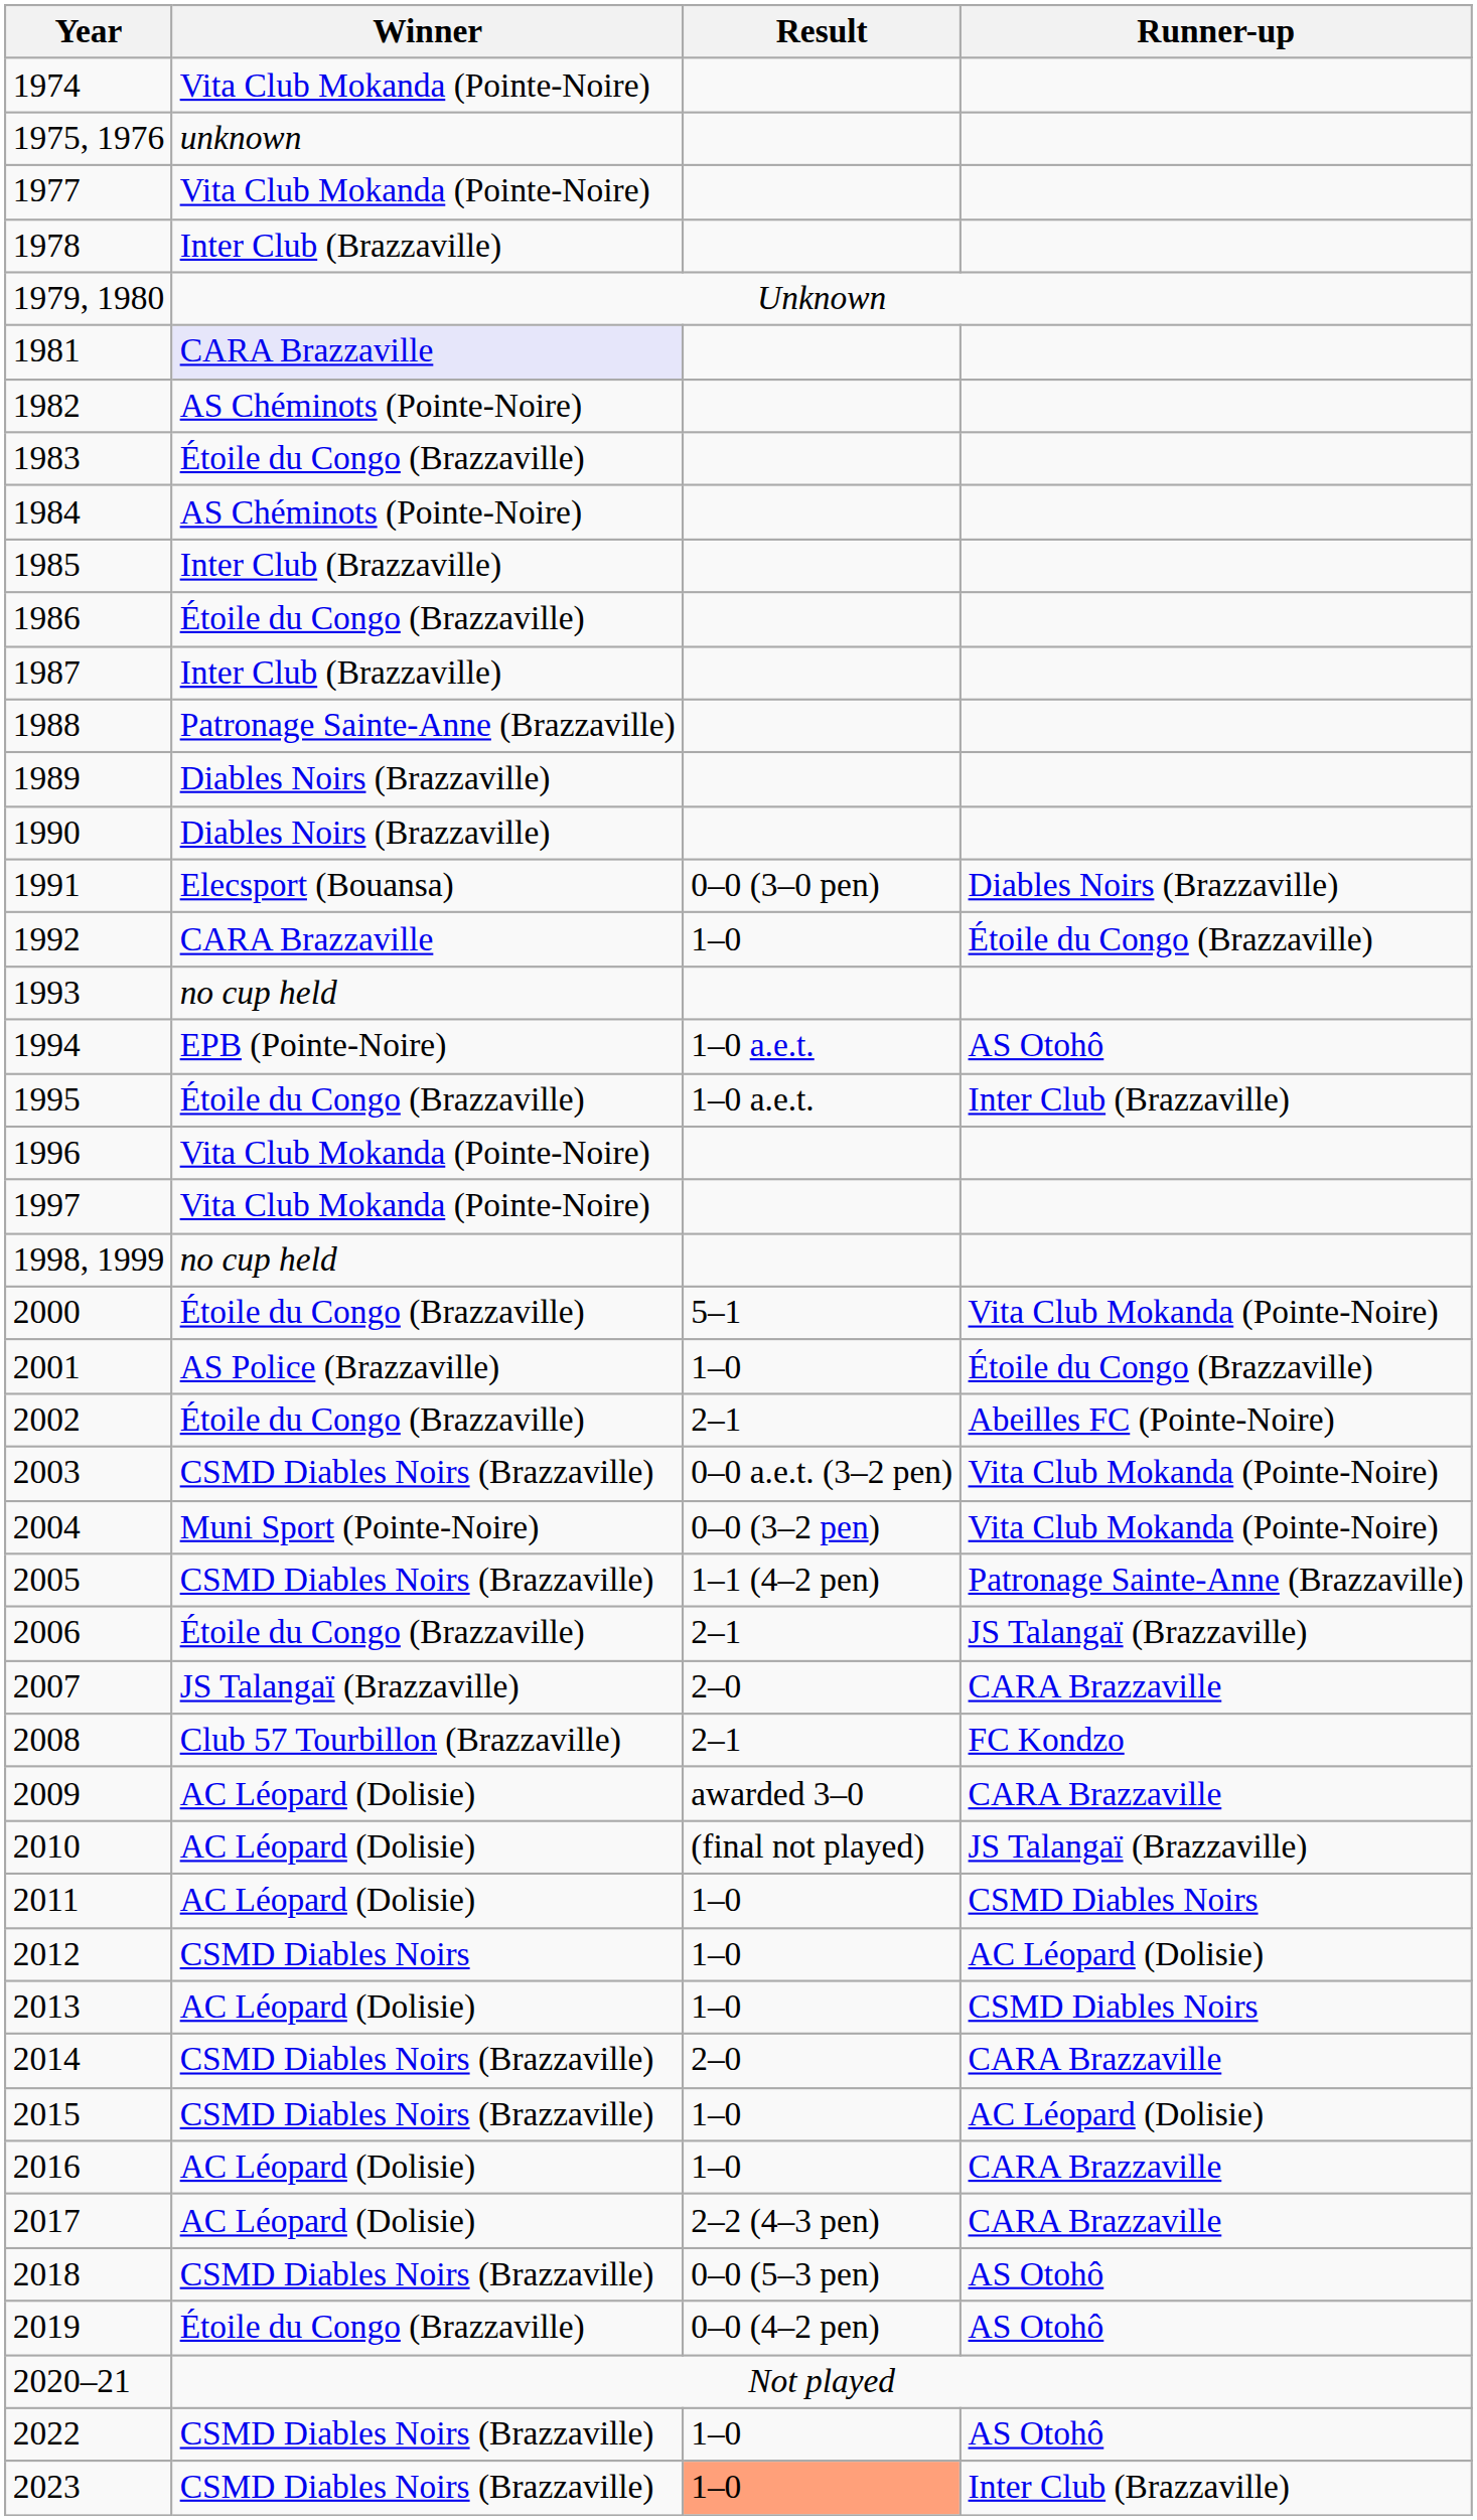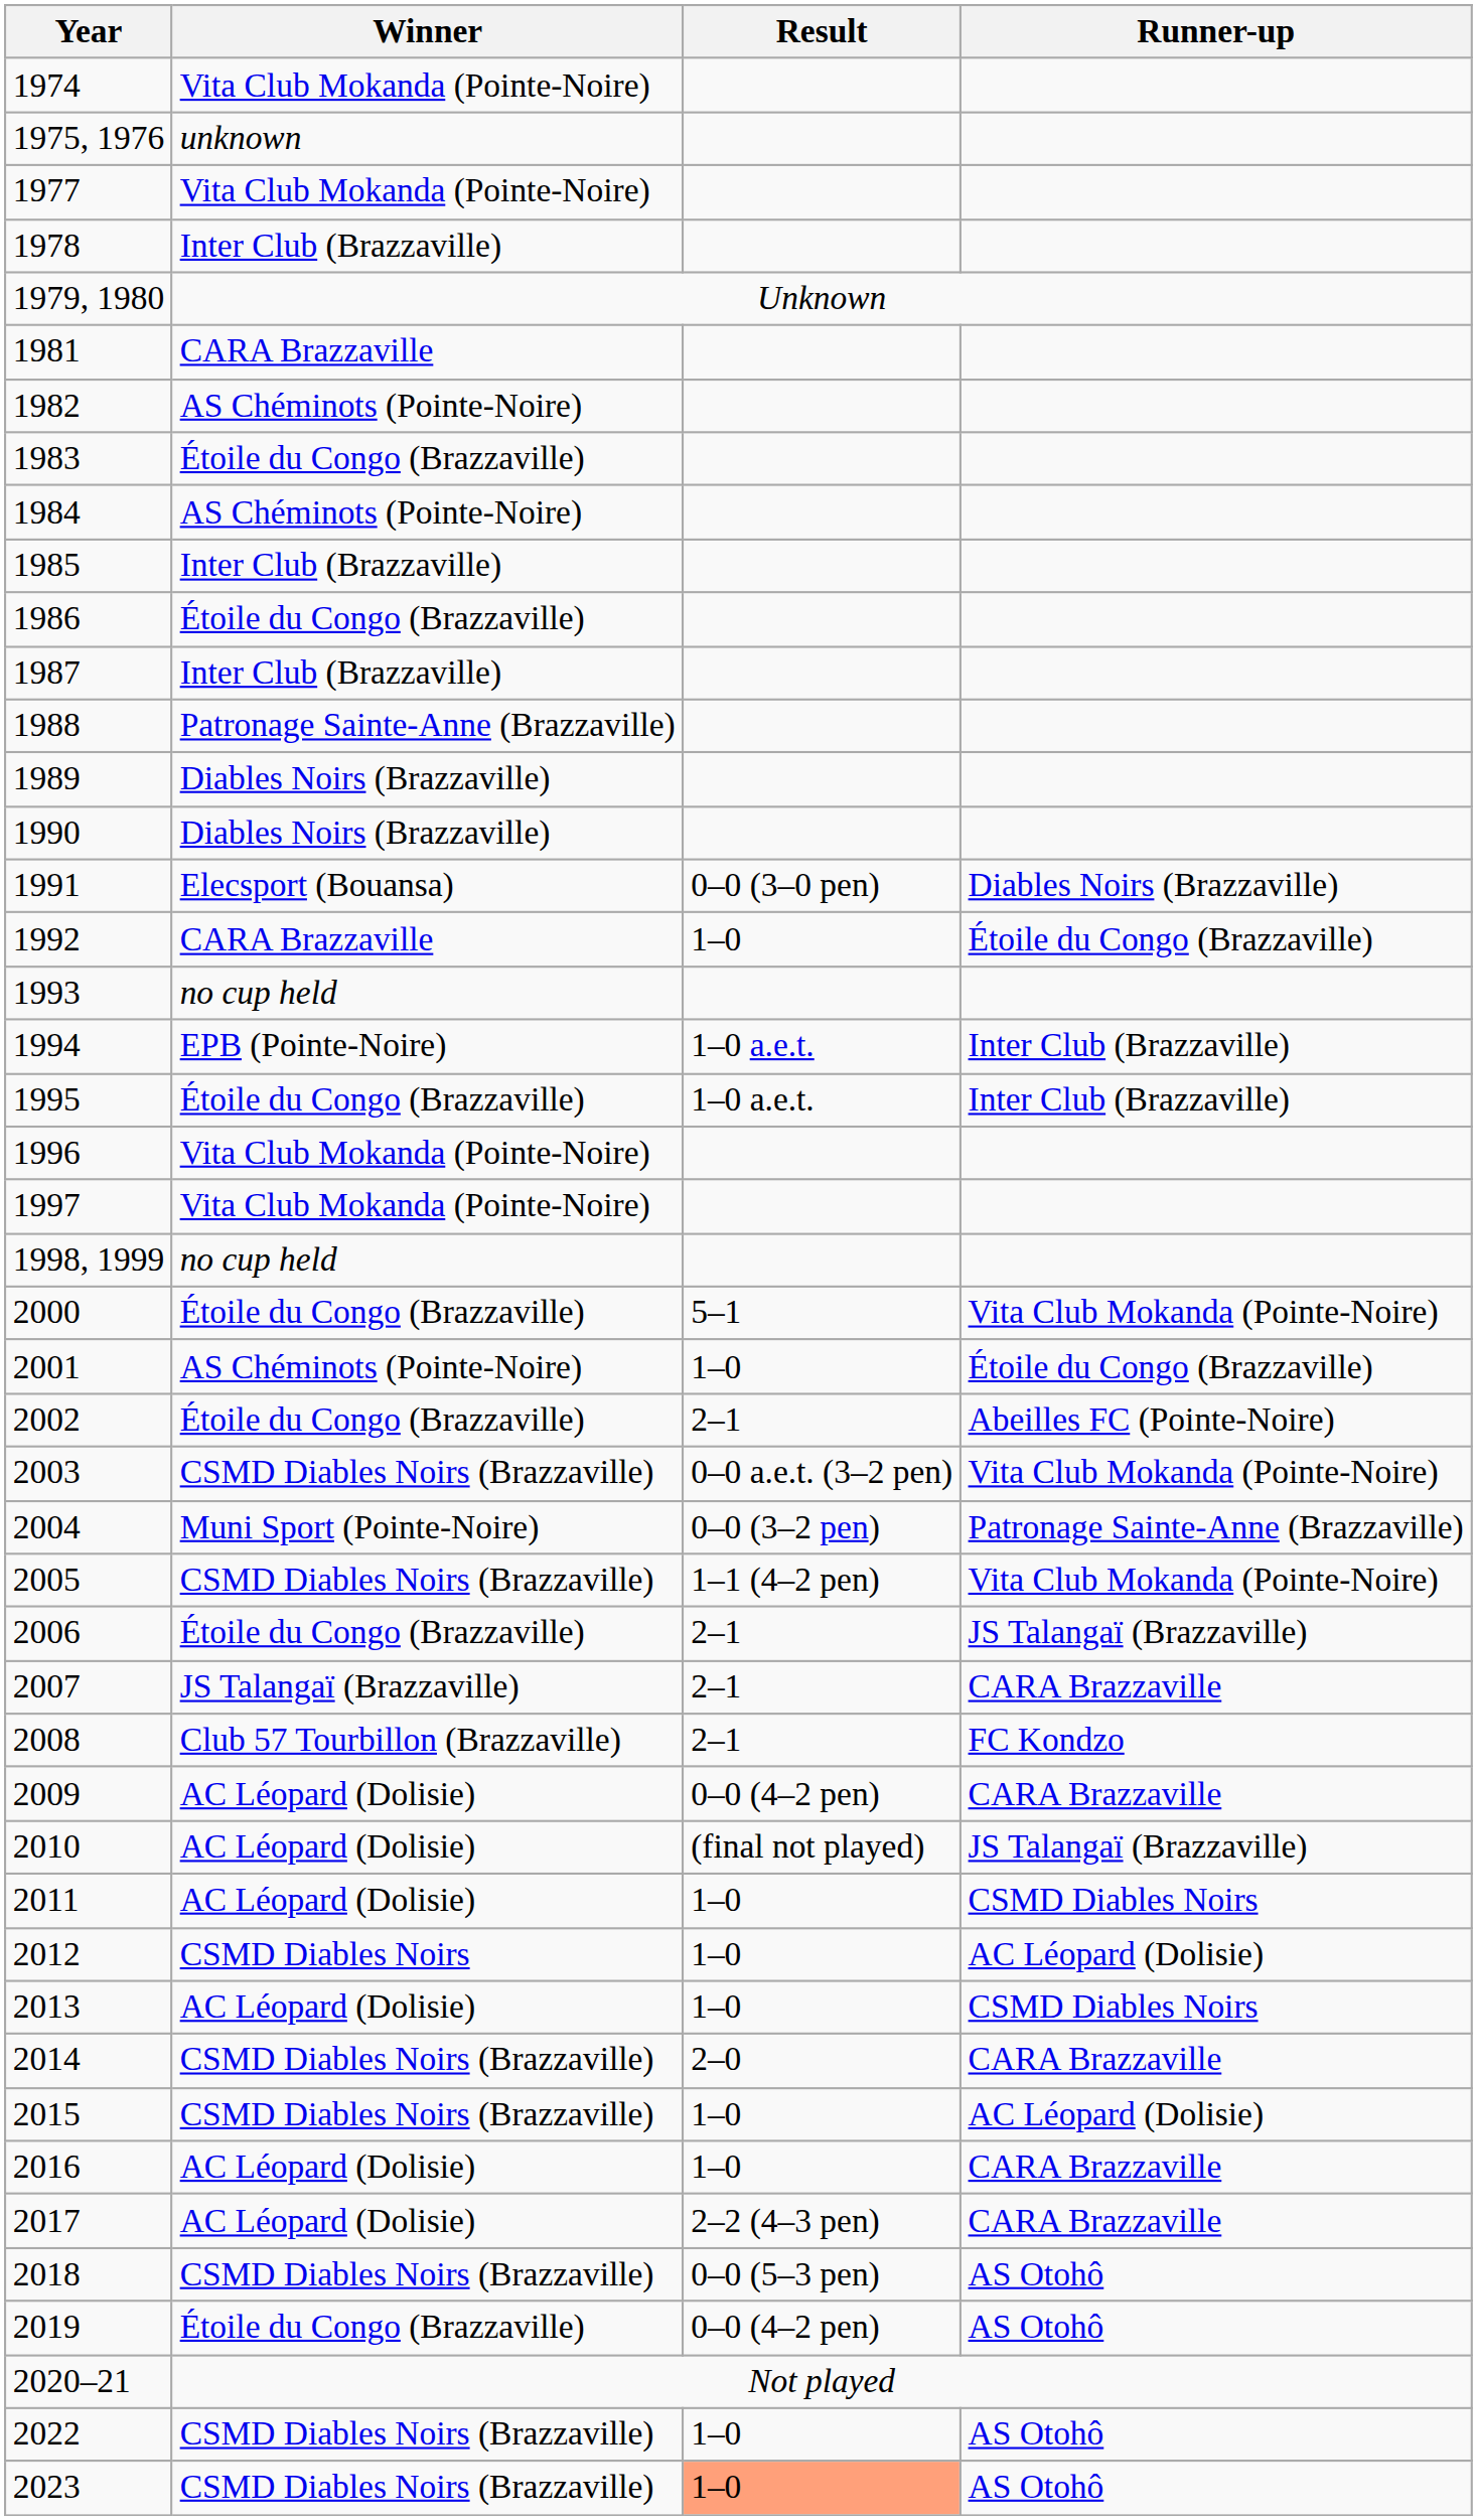1981 | Winner: lavender background -> no background
1994 | Runner-up: AS Otohô -> Inter Club (Brazzaville)
2001 | Winner: AS Police (Brazzaville) -> AS Chéminots (Pointe-Noire)
2004 | Runner-up: Vita Club Mokanda (Pointe-Noire) -> Patronage Sainte-Anne (Brazzaville)
2005 | Runner-up: Patronage Sainte-Anne (Brazzaville) -> Vita Club Mokanda (Pointe-Noire)
2007 | Result: 2–0 -> 2–1
2009 | Result: awarded 3–0 -> 0–0 (4–2 pen)
2023 | Runner-up: Inter Club (Brazzaville) -> AS Otohô
